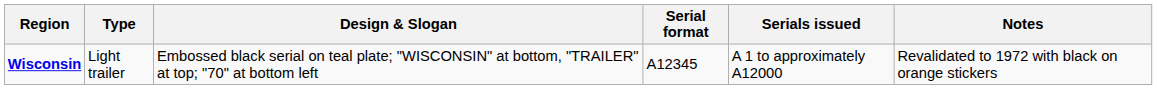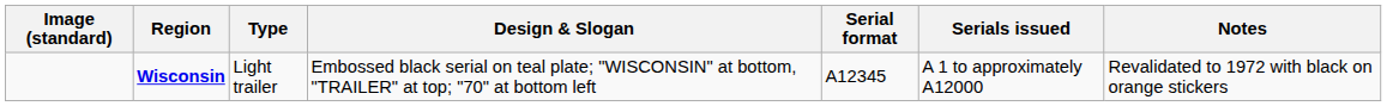+ column: Image (standard)
